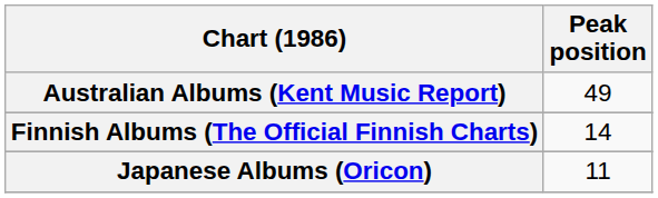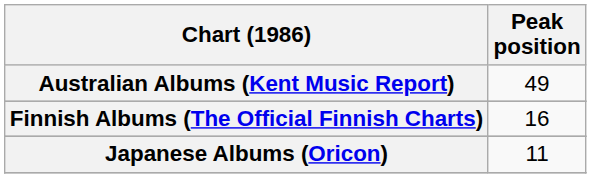Finnish Albums (The Official Finnish Charts) | Peak position: 14 -> 16
